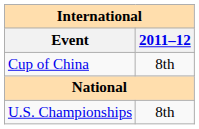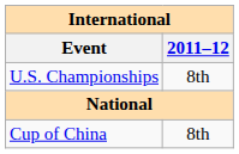rows swapped: Cup of China <-> U.S. Championships
